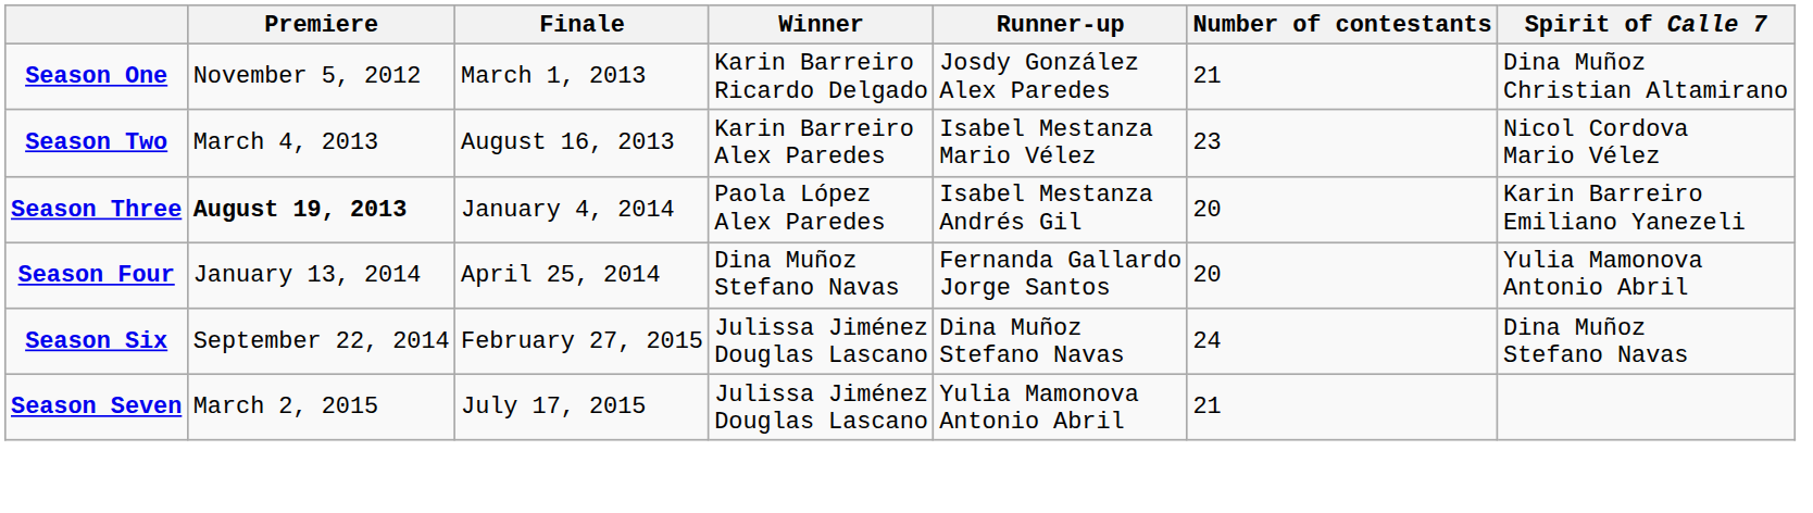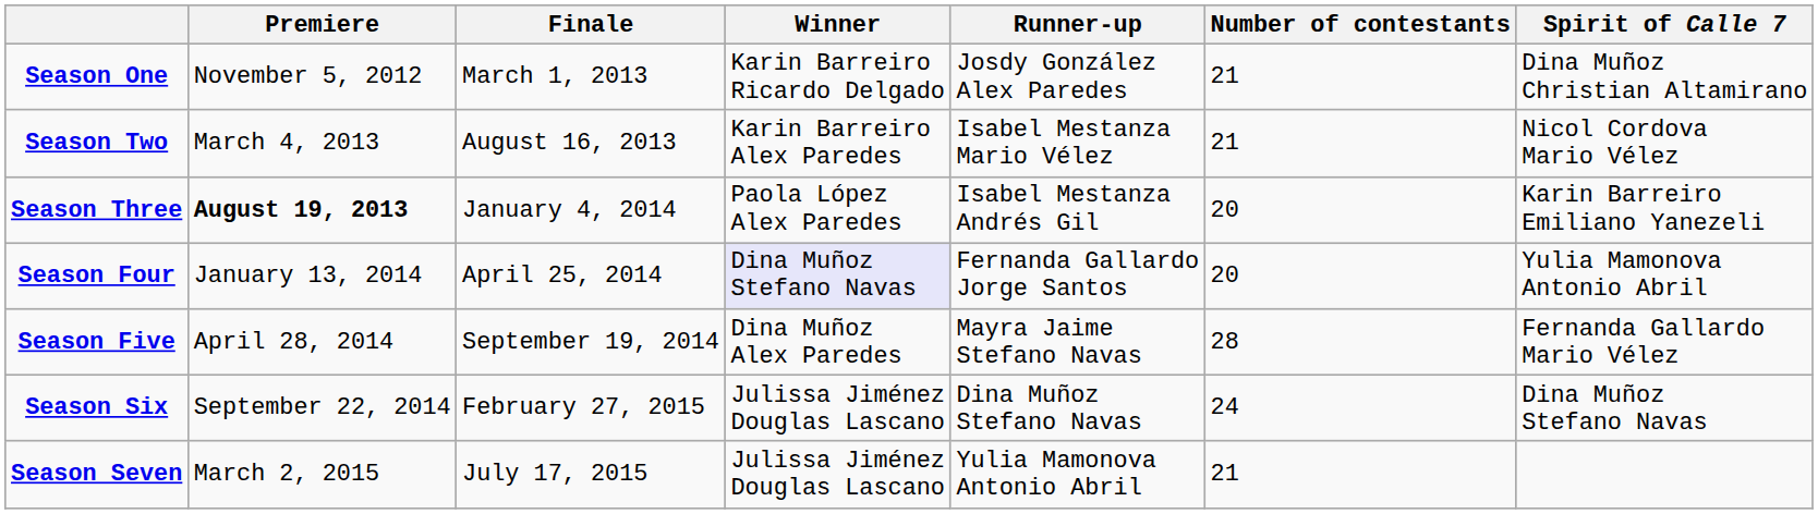Season Two | Number of contestants: 23 -> 21
Season Four | Winner: no background -> lavender background
+ row: Season Five | April 28, 2014 | September 19, 2014 | Dina Muñoz Alex Paredes | Mayra Jaime Stefano Navas | 28 | Fernanda Gallardo Mario Vélez
